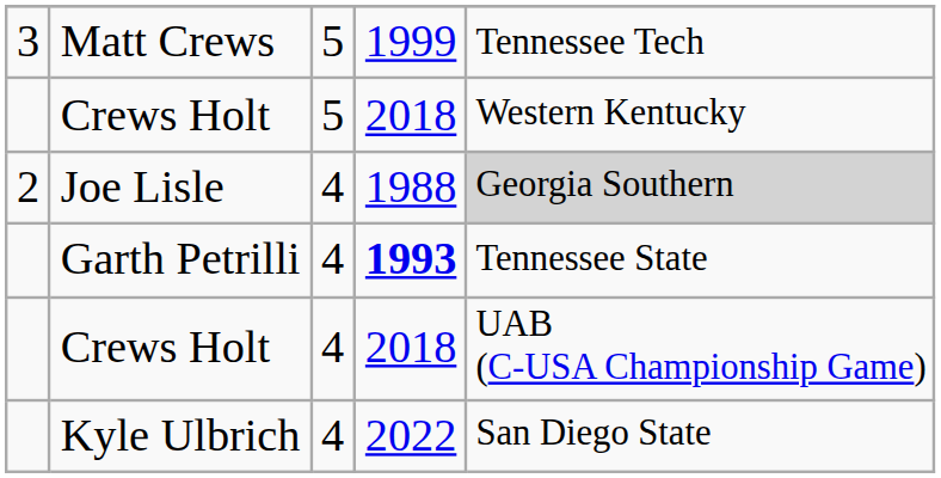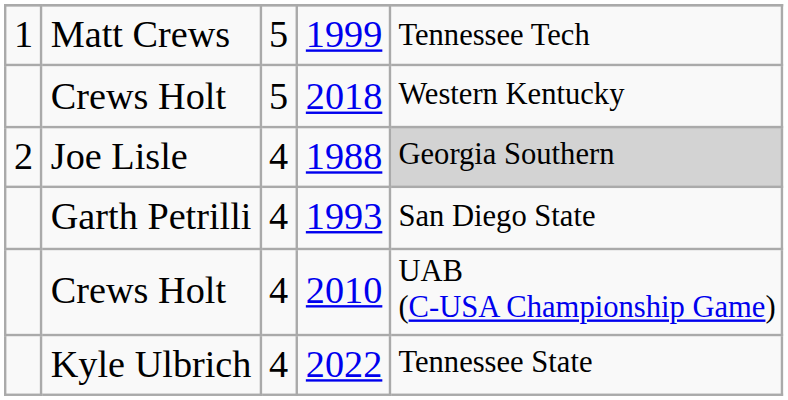Matt Crews | column 1: 3 -> 1
Garth Petrilli | column 4: bold -> normal
Garth Petrilli | column 5: Tennessee State -> San Diego State
Crews Holt / 4 | column 4: 2018 -> 2010
Kyle Ulbrich | column 5: San Diego State -> Tennessee State
